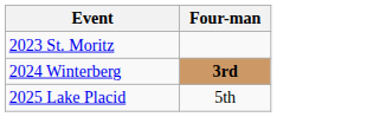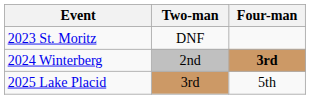+ column: Two-man | DNF | 2nd | 3rd
